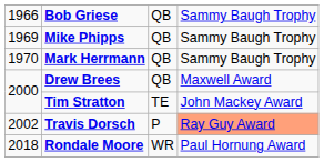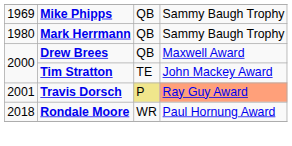- row: 1966 | Bob Griese | QB | Sammy Baugh Trophy
Mark Herrmann | column 1: 1970 -> 1980
Travis Dorsch | column 1: 2002 -> 2001
Travis Dorsch | column 3: no background -> khaki background
